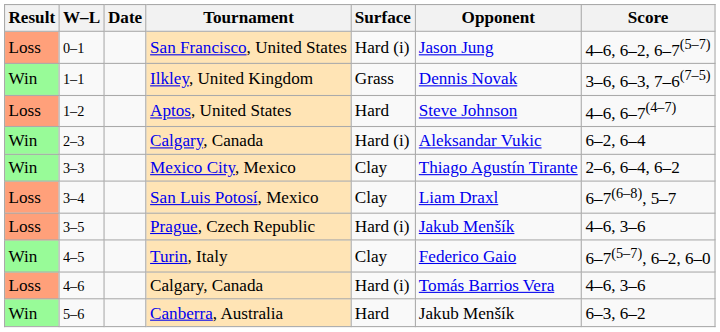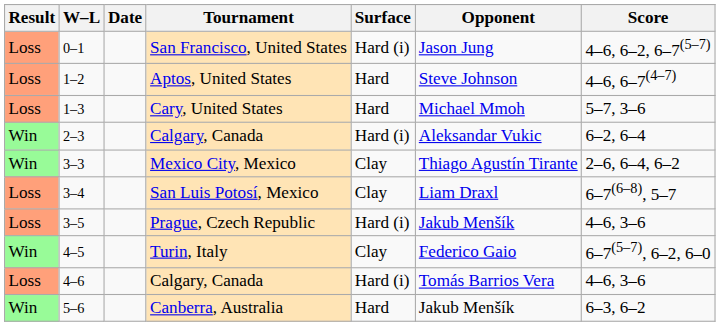- row: Win | 1–1 | Ilkley, United Kingdom | Grass | Dennis Novak | 3–6, 6–3, 7–6(7–5)
+ row: Loss | 1–3 | Cary, United States | Hard | Michael Mmoh | 5–7, 3–6
